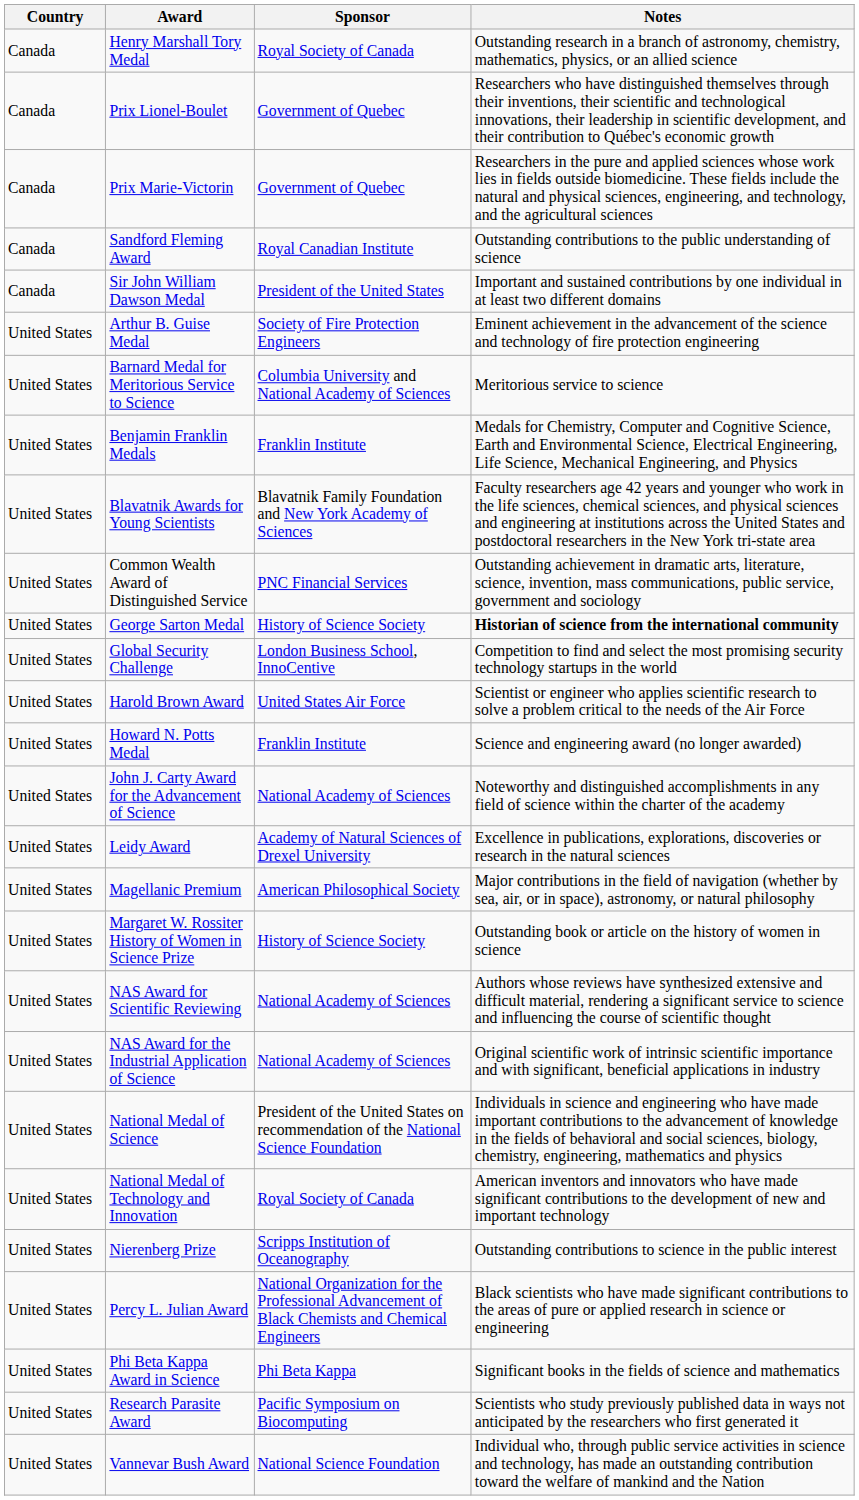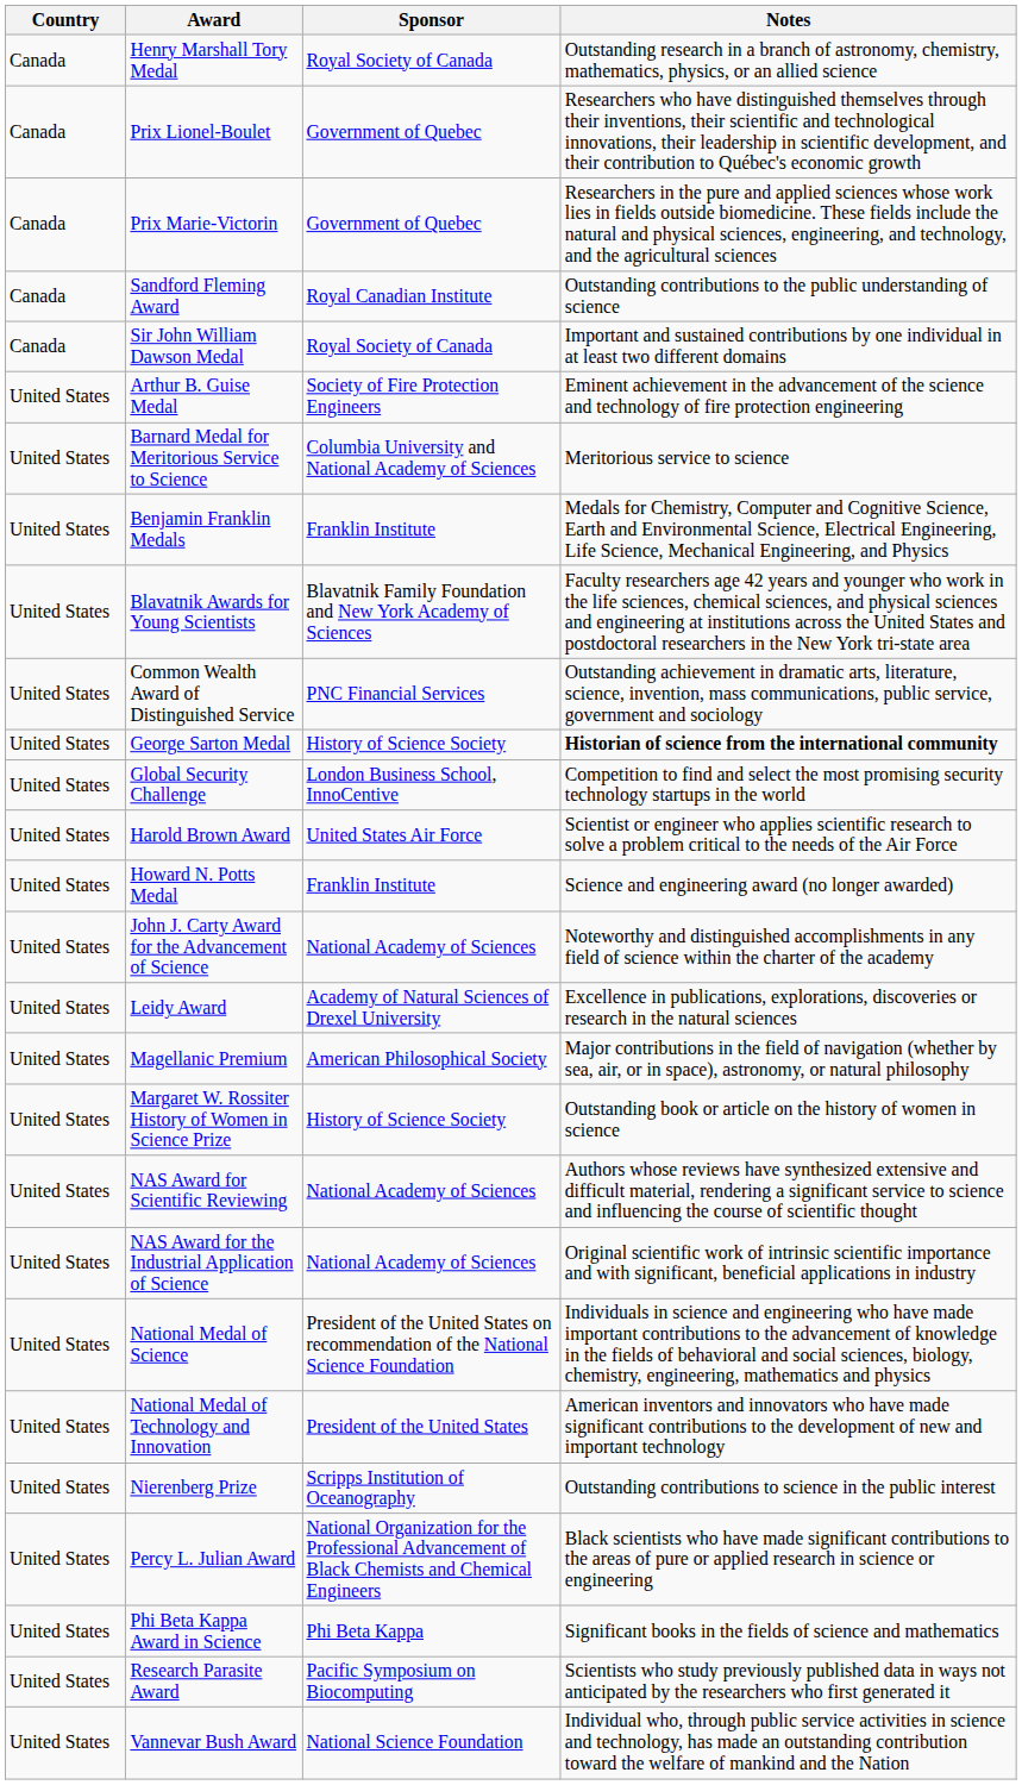Sir John William Dawson Medal | Sponsor: President of the United States -> Royal Society of Canada
National Medal of Technology and Innovation | Sponsor: Royal Society of Canada -> President of the United States
